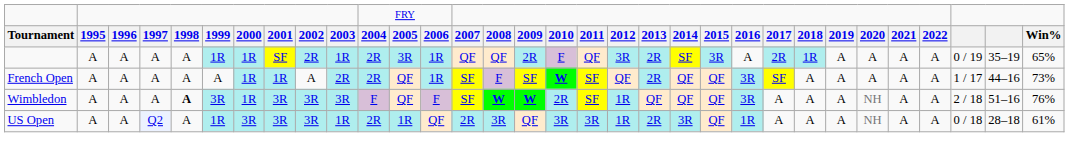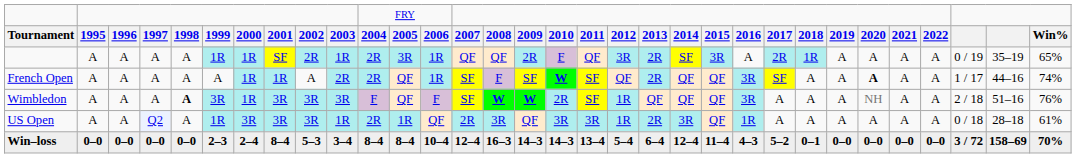French Open | column 27: normal -> bold
French Open | column 32: 73% -> 74%
US Open | column 27: NH -> A
+ row: Win–loss | 0–0 | 0–0 | 0–0 | 0–0 | 2–3 | 2–4 | 8–4 | 5–3 | 3–4 | 8–4 | 8–4 | 10–4 | 12–4 | 16–3 | 14–3 | 14–3 | 13–4 | 5–4 | 6–4 | 12–4 | 11–4 | 4–3 | 5–2 | 0–1 | 0–0 | 0–0 | 0–0 | 0–0 | 3 / 72 | 158–69 | 70%
